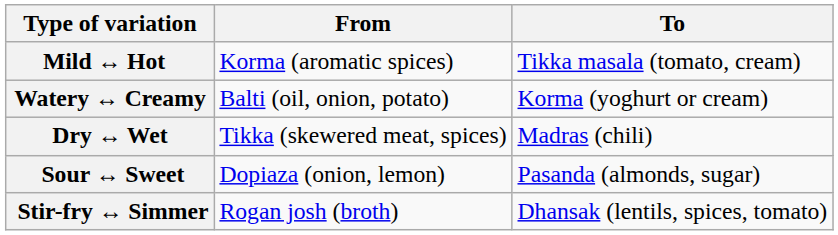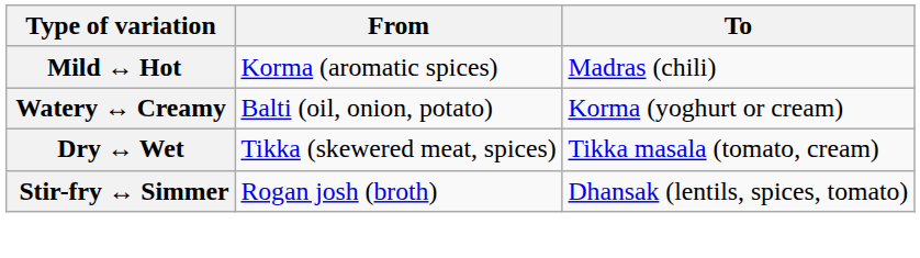Mild ↔ Hot | To: Tikka masala (tomato, cream) -> Madras (chili)
Dry ↔ Wet | To: Madras (chili) -> Tikka masala (tomato, cream)
- row: Sour ↔ Sweet | Dopiaza (onion, lemon) | Pasanda (almonds, sugar)
